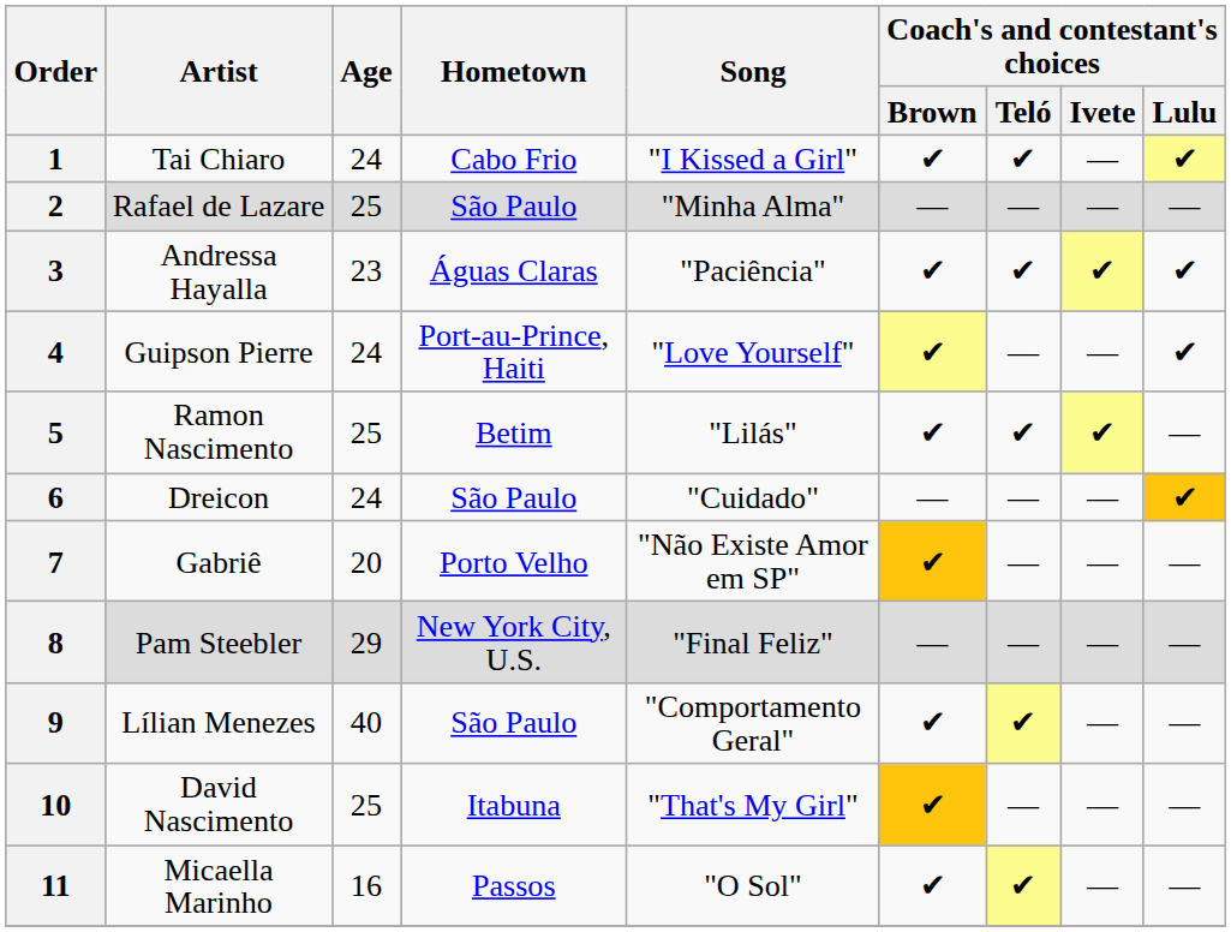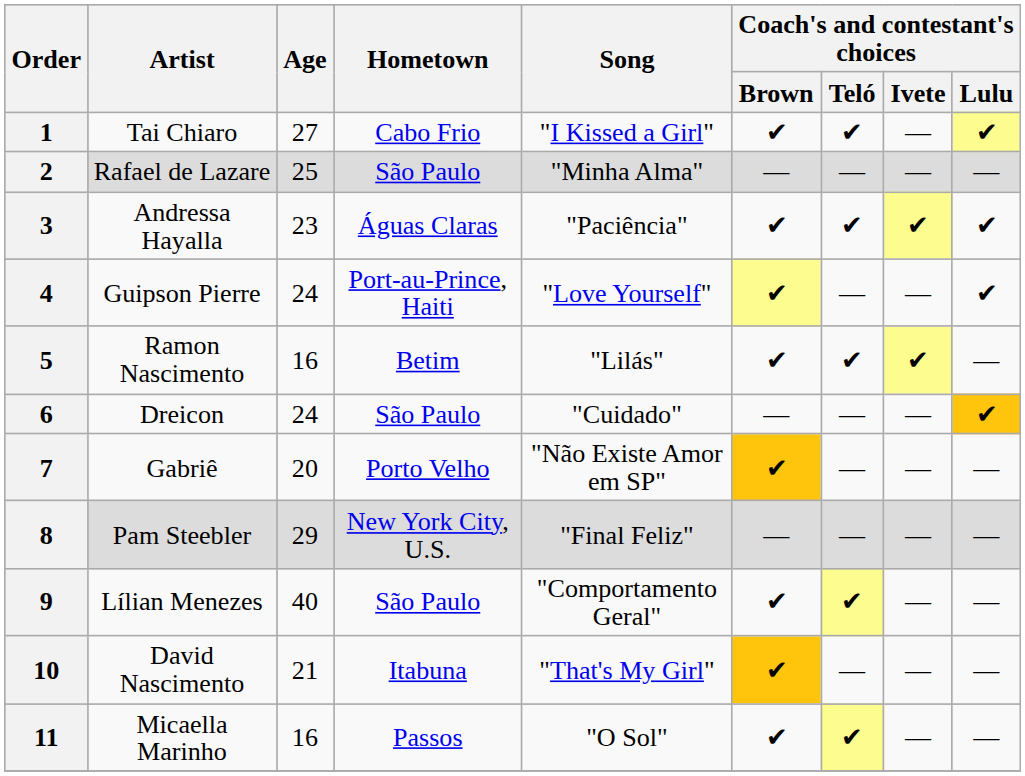1 | Age: 24 -> 27
5 | Age: 25 -> 16
10 | Age: 25 -> 21
